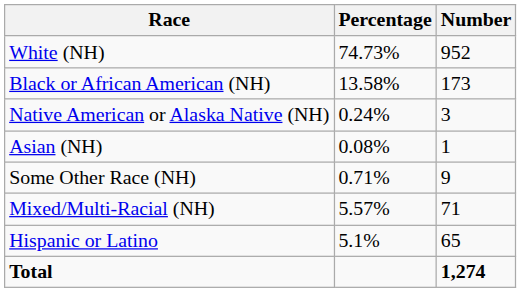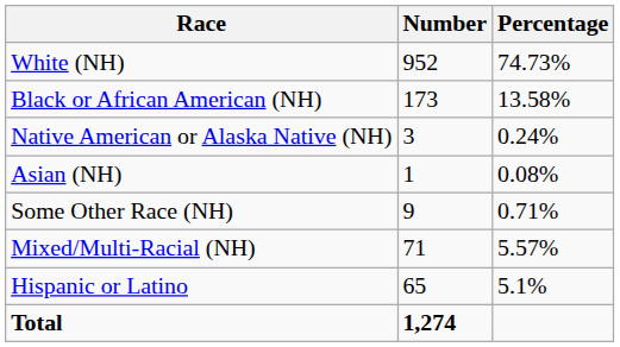columns swapped: Number <-> Percentage
